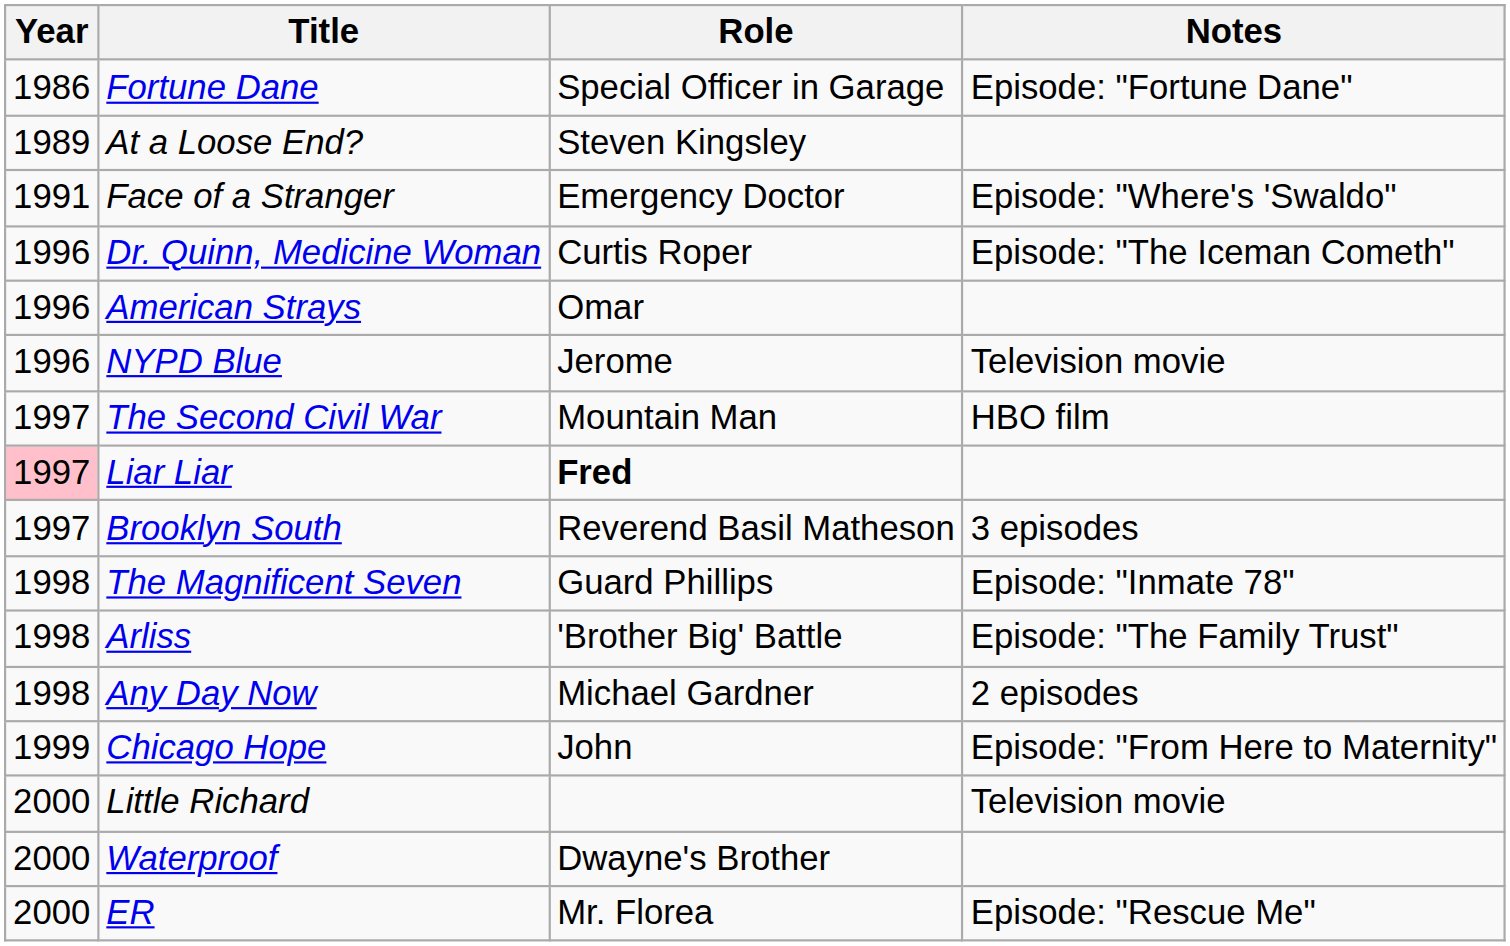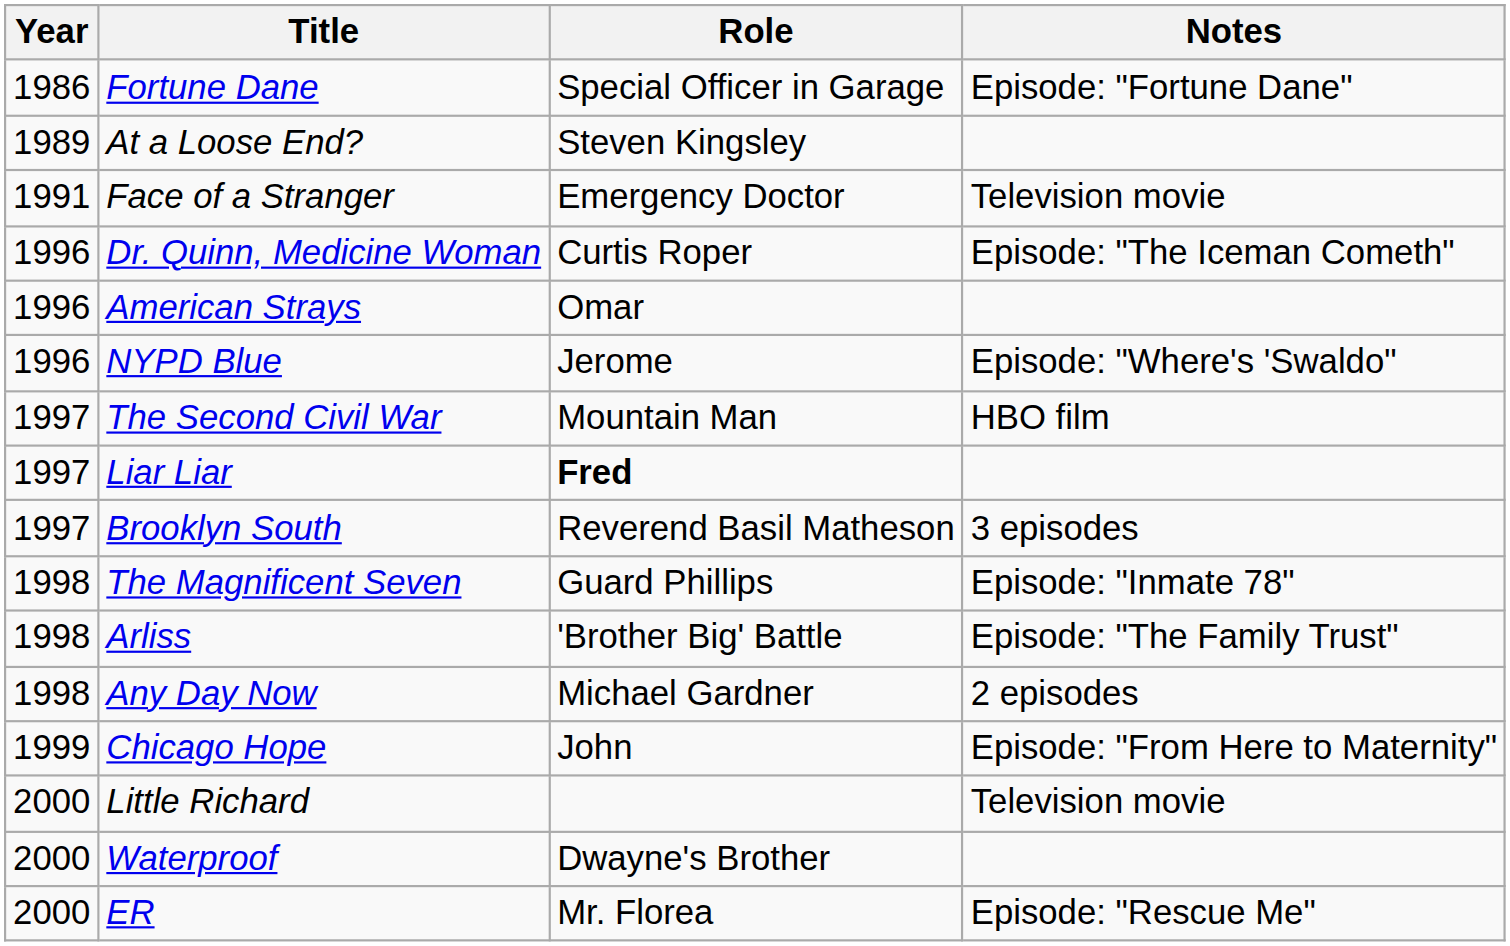Face of a Stranger | Notes: Episode: "Where's 'Swaldo" -> Television movie
NYPD Blue | Notes: Television movie -> Episode: "Where's 'Swaldo"
Liar Liar | Year: pink background -> no background
